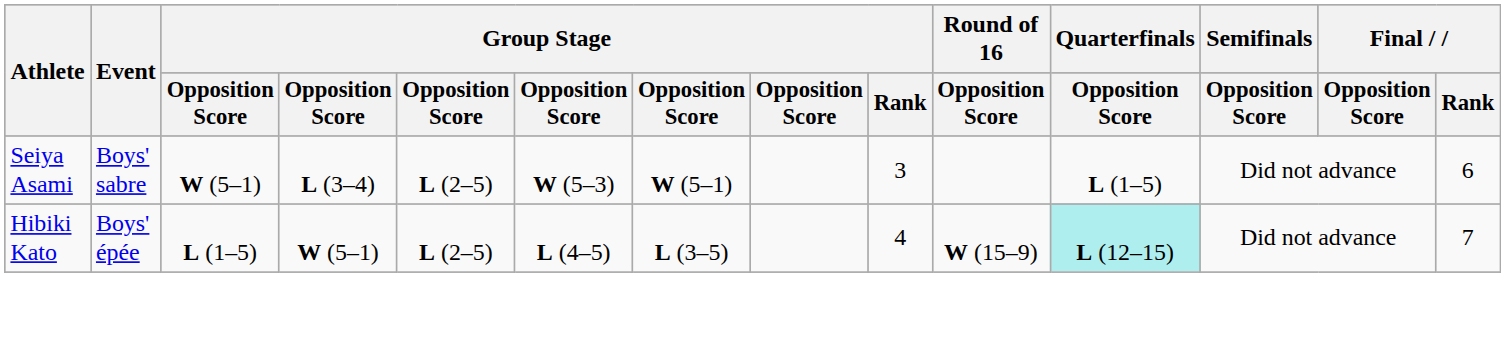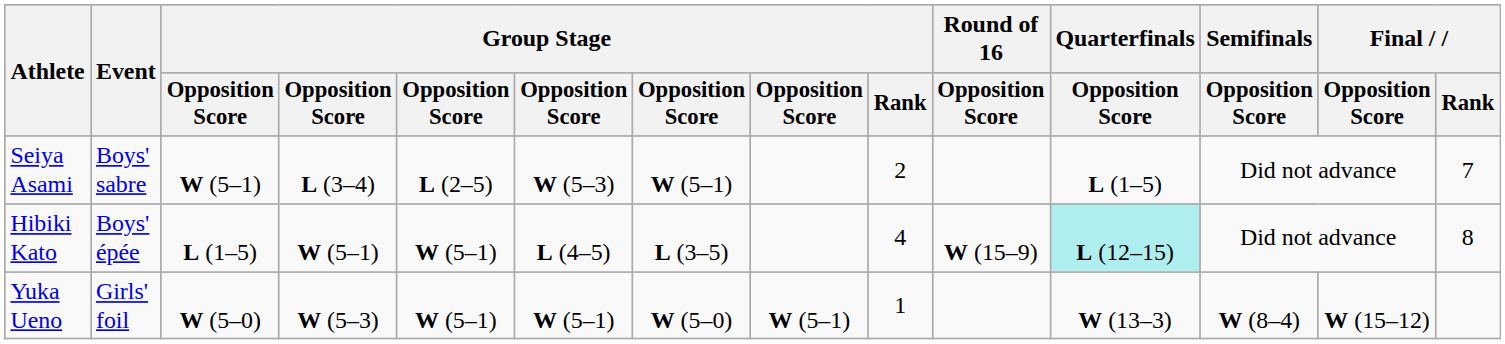Seiya Asami | Group Stage / Rank: 3 -> 2
Seiya Asami | Final / Rank: 6 -> 7
Hibiki Kato | column 5: L (2–5) -> W (5–1)
Hibiki Kato | Final / Rank: 7 -> 8
+ row: Yuka Ueno | Girls' foil | W (5–0) | W (5–3) | W (5–1) | W (5–1) | W (5–0) | W (5–1) | 1 | W (13–3) | W (8–4) | W (15–12)
